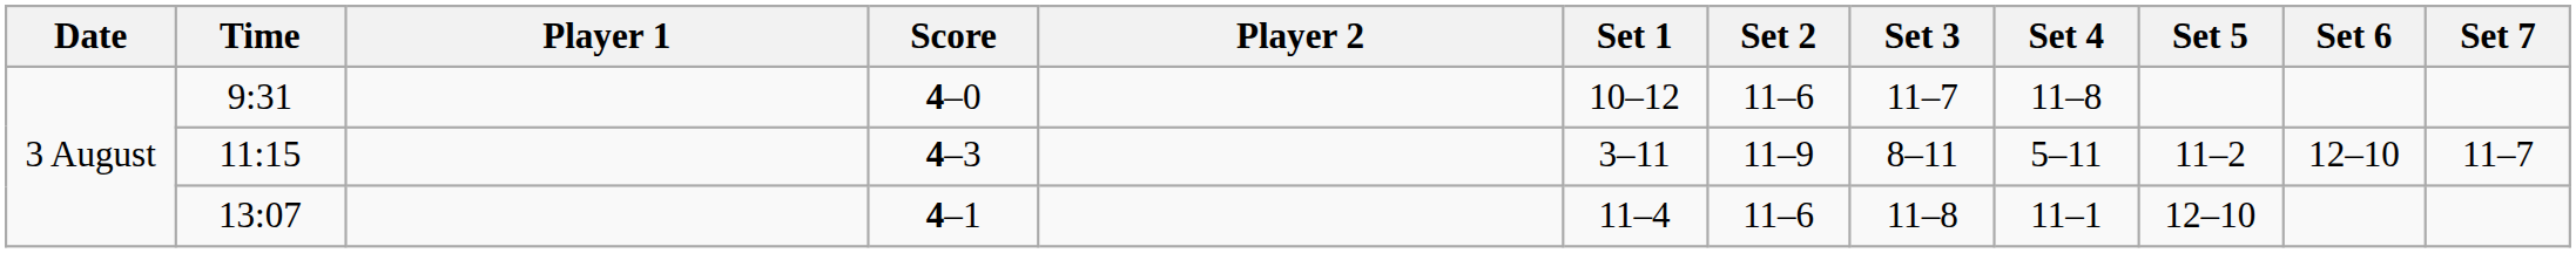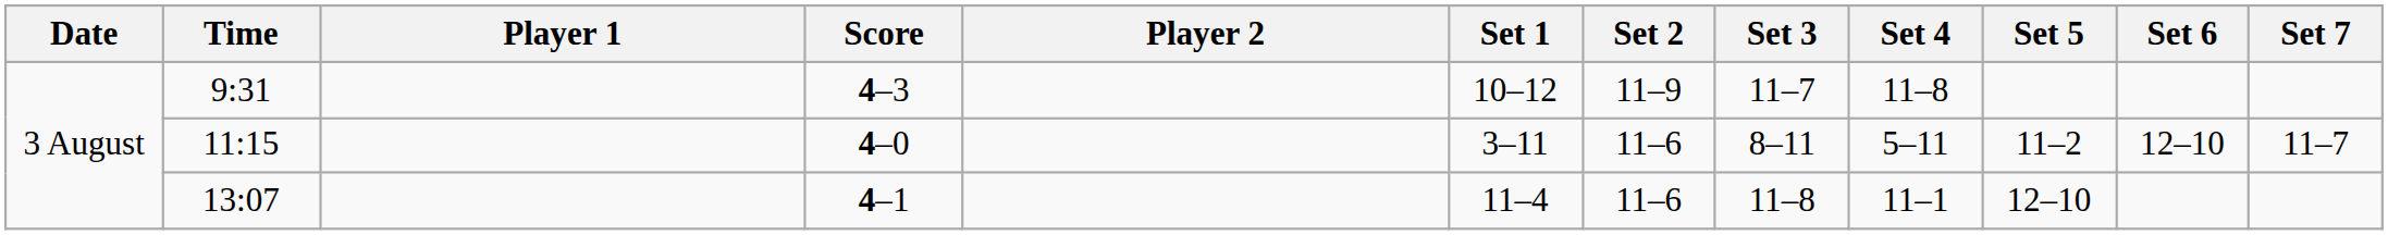9:31 | Score: 4–0 -> 4–3
9:31 | Set 2: 11–6 -> 11–9
11:15 | Score: 4–3 -> 4–0
11:15 | Set 2: 11–9 -> 11–6
